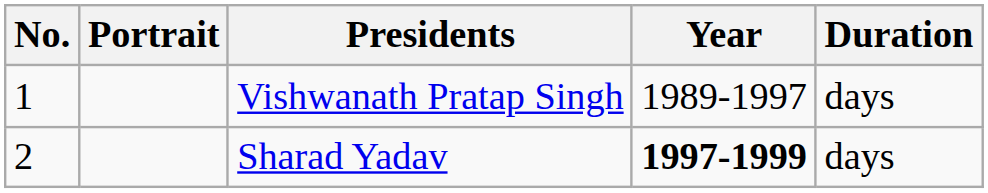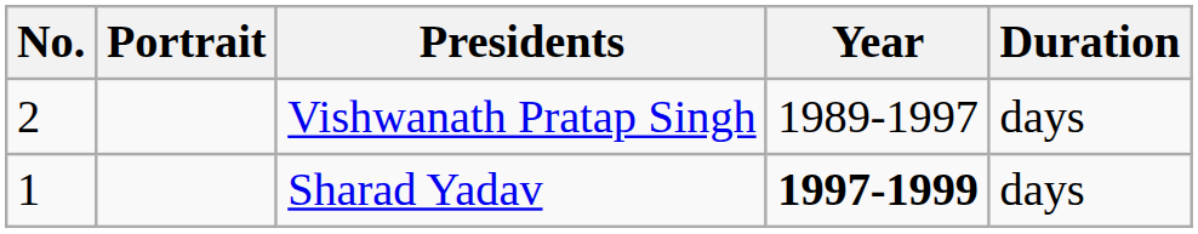Vishwanath Pratap Singh | No.: 1 -> 2
Sharad Yadav | No.: 2 -> 1
